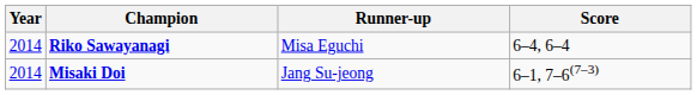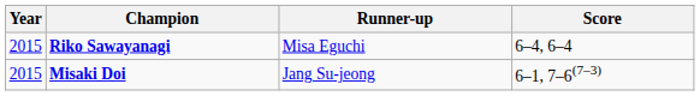Riko Sawayanagi | Year: 2014 -> 2015
Misaki Doi | Year: 2014 -> 2015
